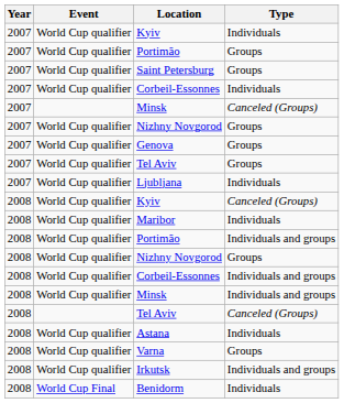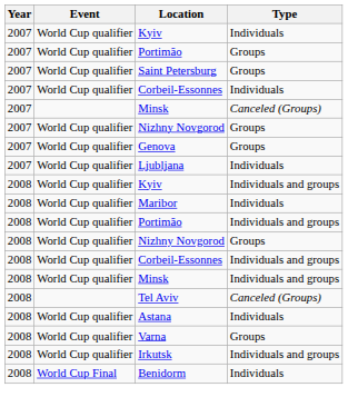- row: 2007 | World Cup qualifier | Tel Aviv | Groups
2008 / Kyiv | Type: Canceled (Groups) -> Individuals and groups
